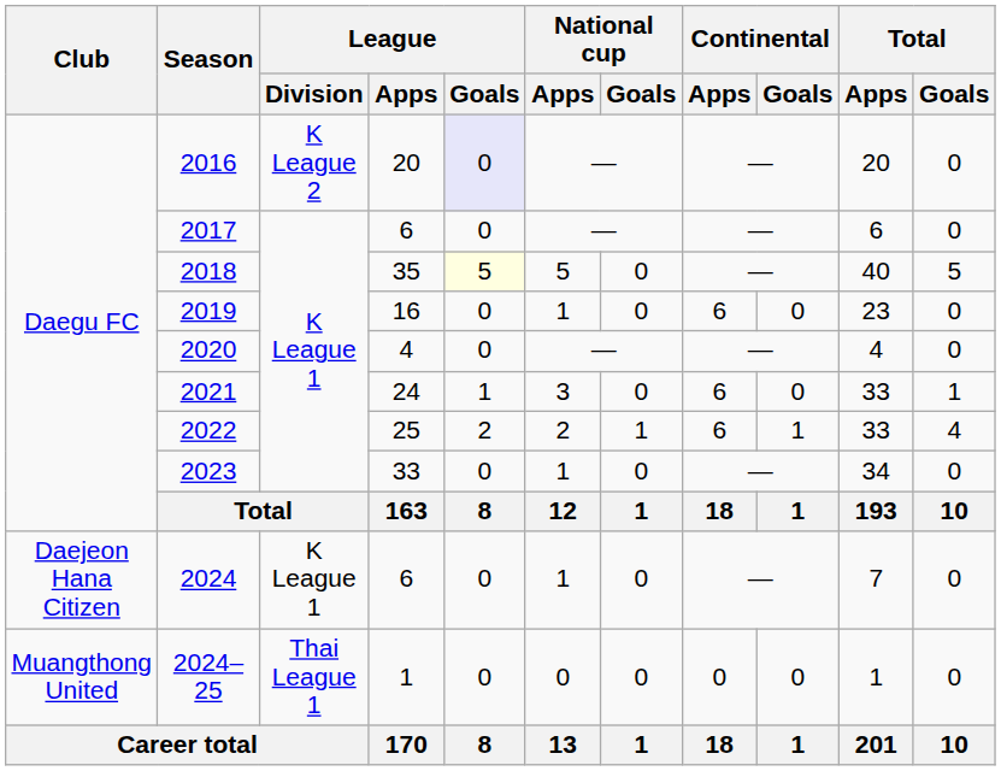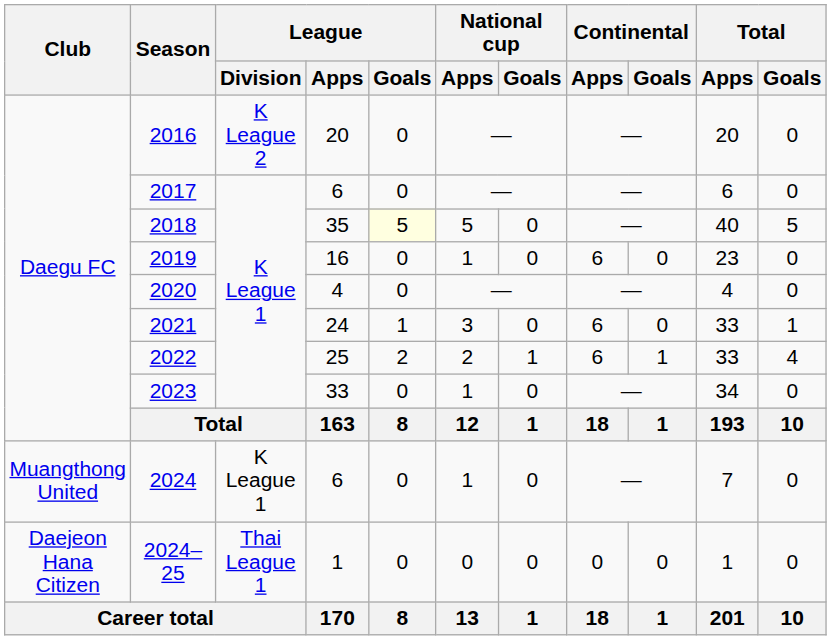2016 | League / Goals: lavender background -> no background
2024 | Club: Daejeon Hana Citizen -> Muangthong United
2024–25 | Club: Muangthong United -> Daejeon Hana Citizen
